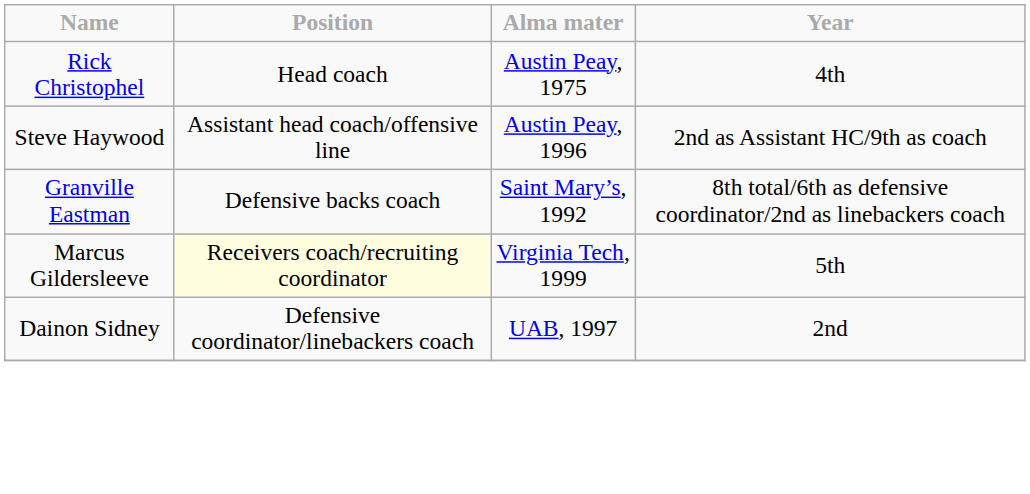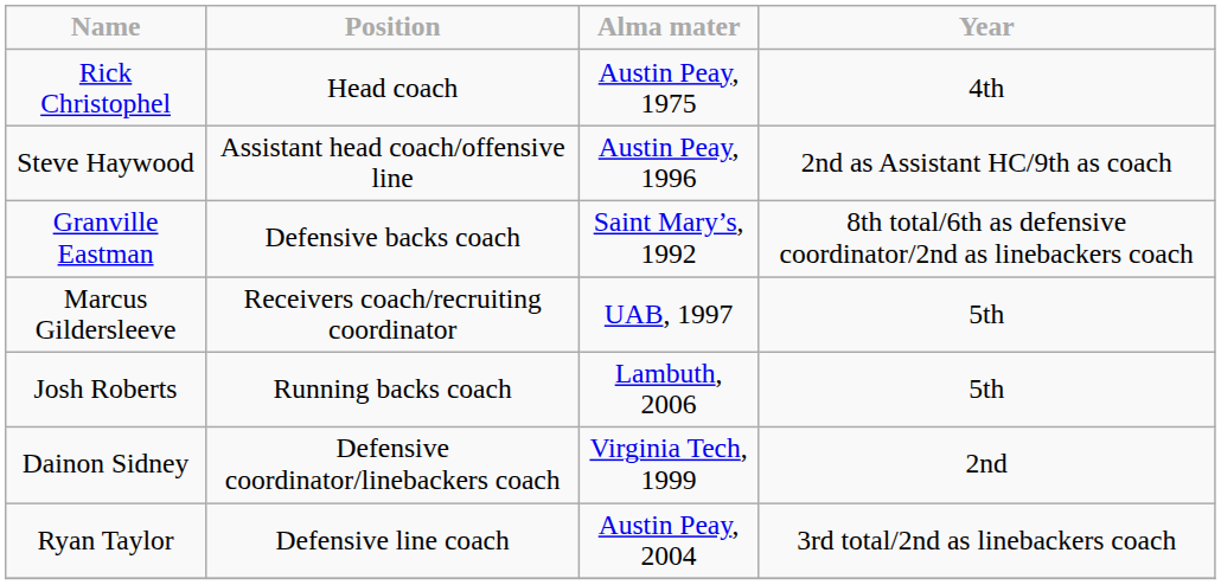Marcus Gildersleeve | Position: lightyellow background -> no background
Marcus Gildersleeve | Alma mater: Virginia Tech, 1999 -> UAB, 1997
+ row: Josh Roberts | Running backs coach | Lambuth, 2006 | 5th
Dainon Sidney | Alma mater: UAB, 1997 -> Virginia Tech, 1999
+ row: Ryan Taylor | Defensive line coach | Austin Peay, 2004 | 3rd total/2nd as linebackers coach
